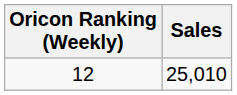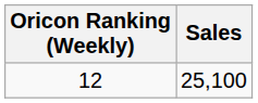12 | Sales: 25,010 -> 25,100
